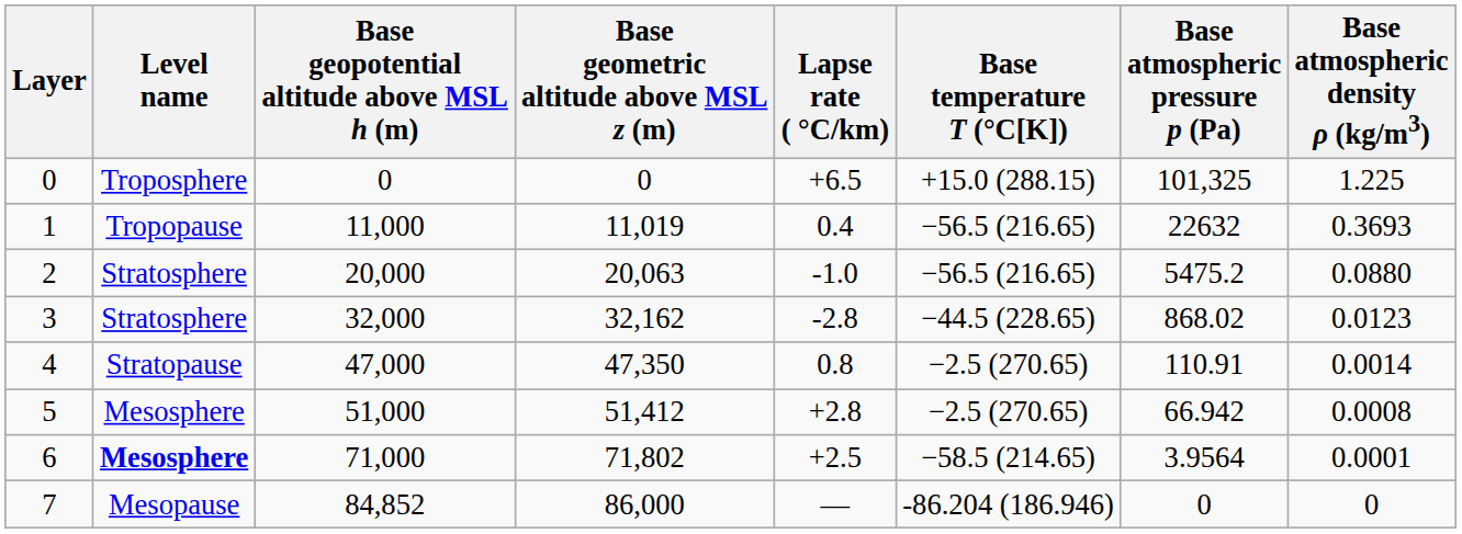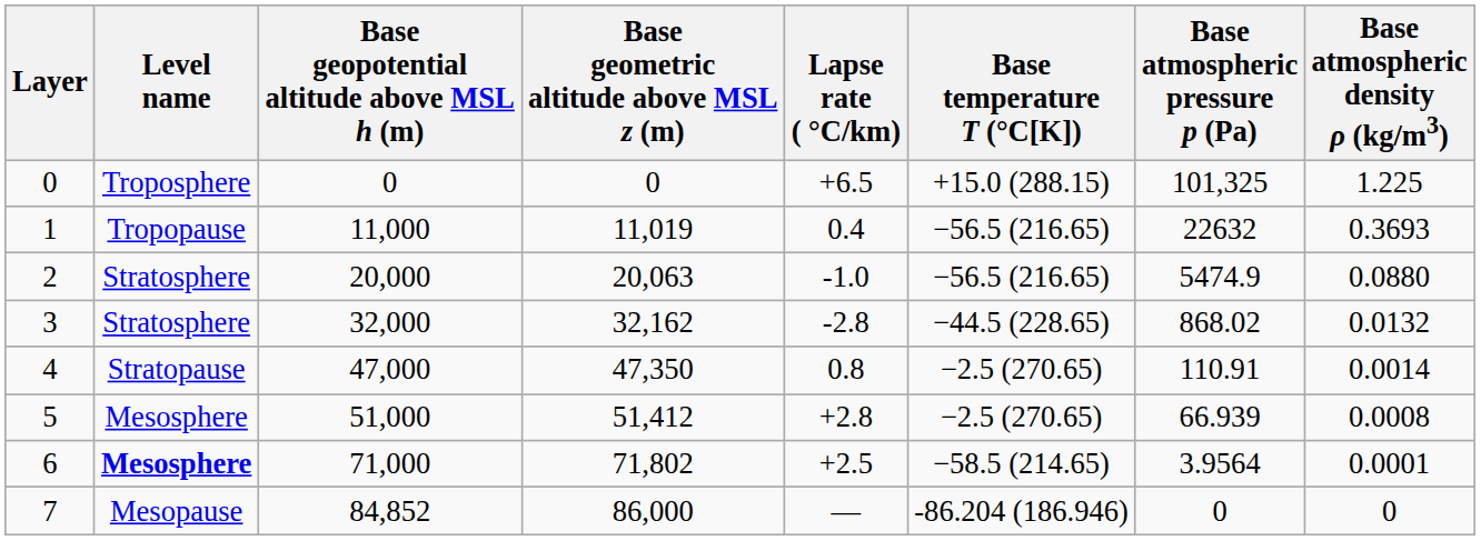2 | Base atmospheric pressure p (Pa): 5475.2 -> 5474.9
3 | Base atmospheric density ρ (kg/m3): 0.0123 -> 0.0132
5 | Base atmospheric pressure p (Pa): 66.942 -> 66.939
